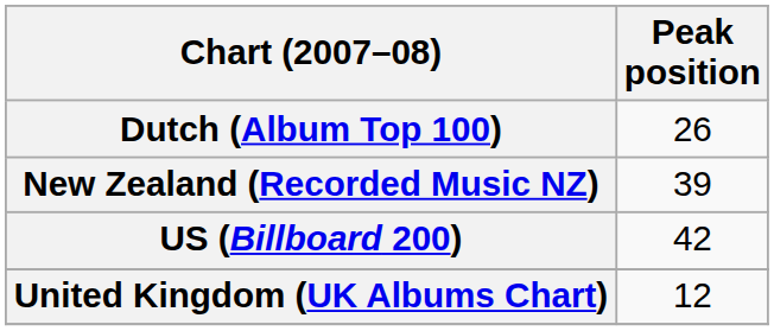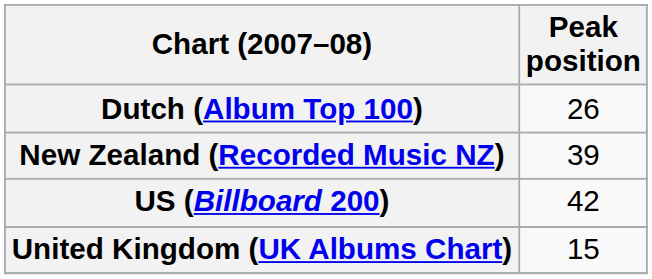United Kingdom (UK Albums Chart) | Peak position: 12 -> 15
